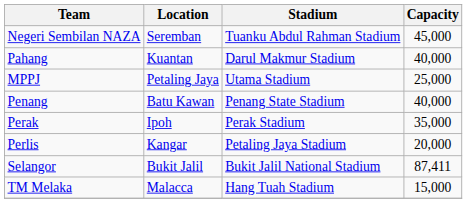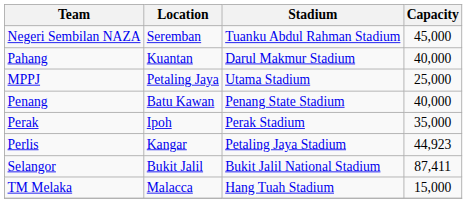Perlis | Capacity: 20,000 -> 44,923
